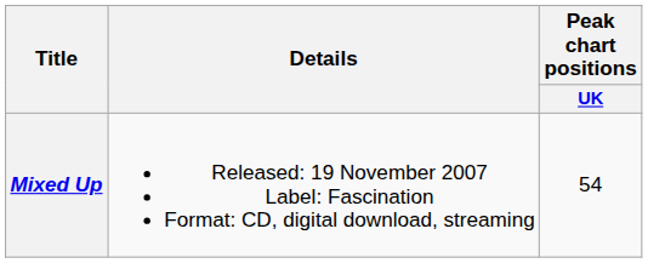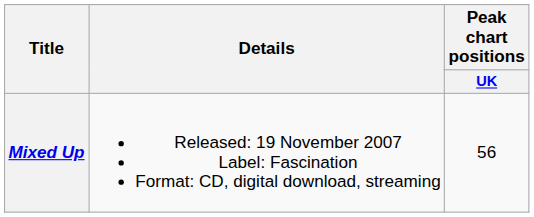Mixed Up | Peak chart positions / UK: 54 -> 56
